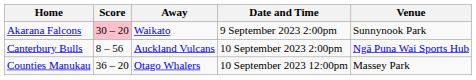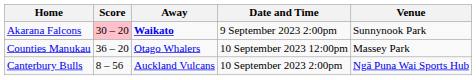Akarana Falcons | Away: normal -> bold
rows swapped: Counties Manukau <-> Canterbury Bulls
